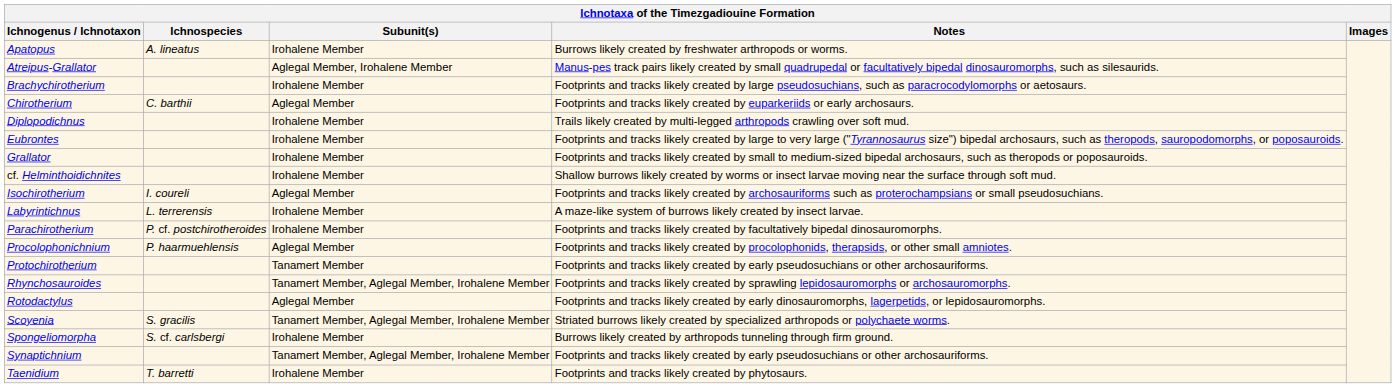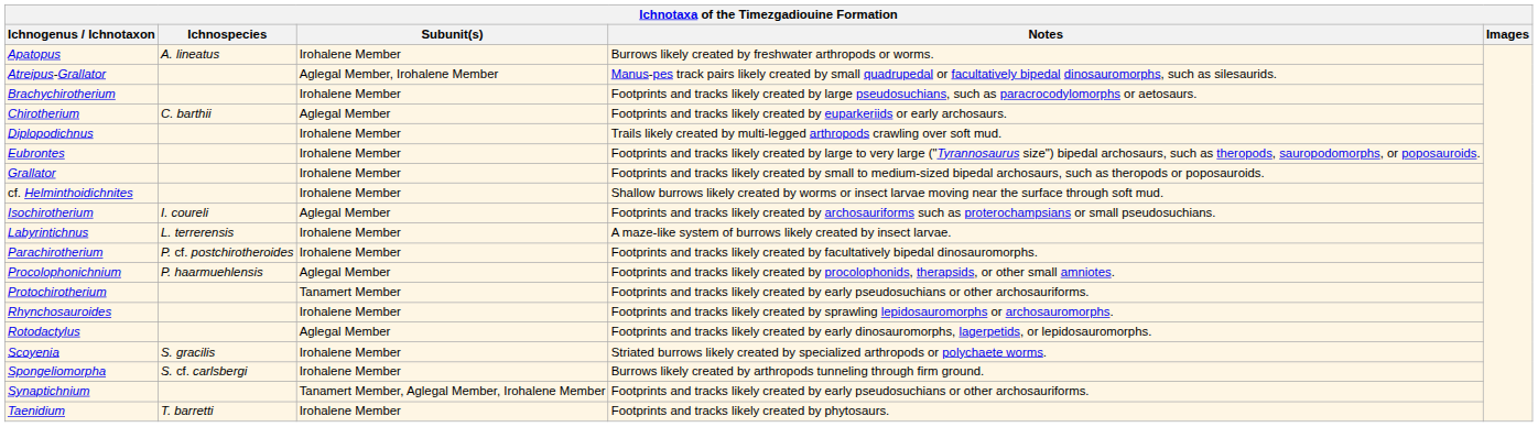Rhynchosauroides | Subunit(s): Tanamert Member, Aglegal Member, Irohalene Member -> Irohalene Member
Scoyenia | Subunit(s): Tanamert Member, Aglegal Member, Irohalene Member -> Irohalene Member
